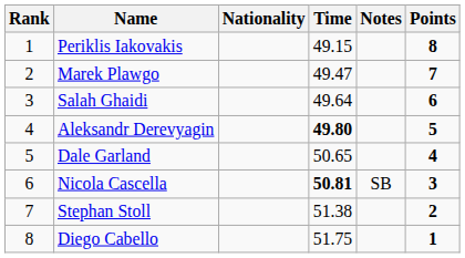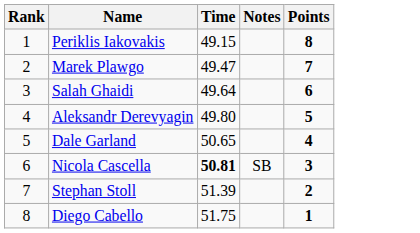- column: Nationality
Aleksandr Derevyagin | Time: bold -> normal
Stephan Stoll | Time: 51.38 -> 51.39
